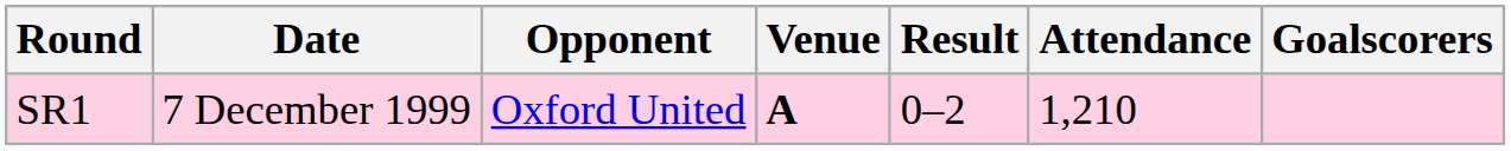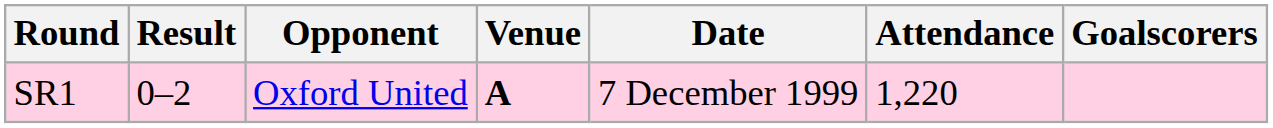columns swapped: Date <-> Result
SR1 | Attendance: 1,210 -> 1,220
